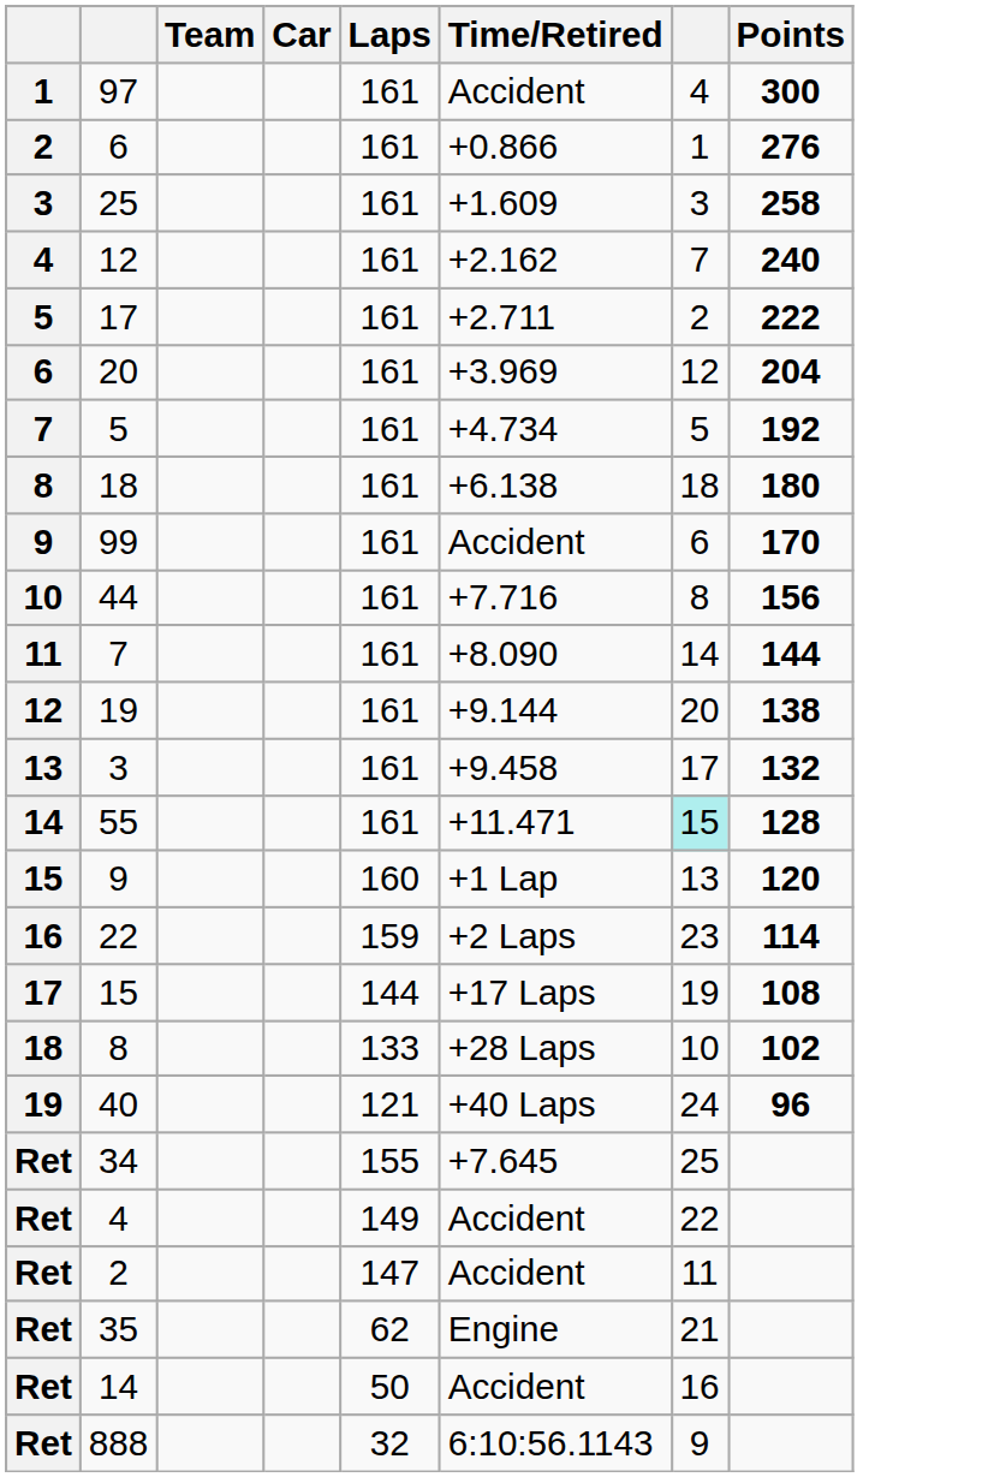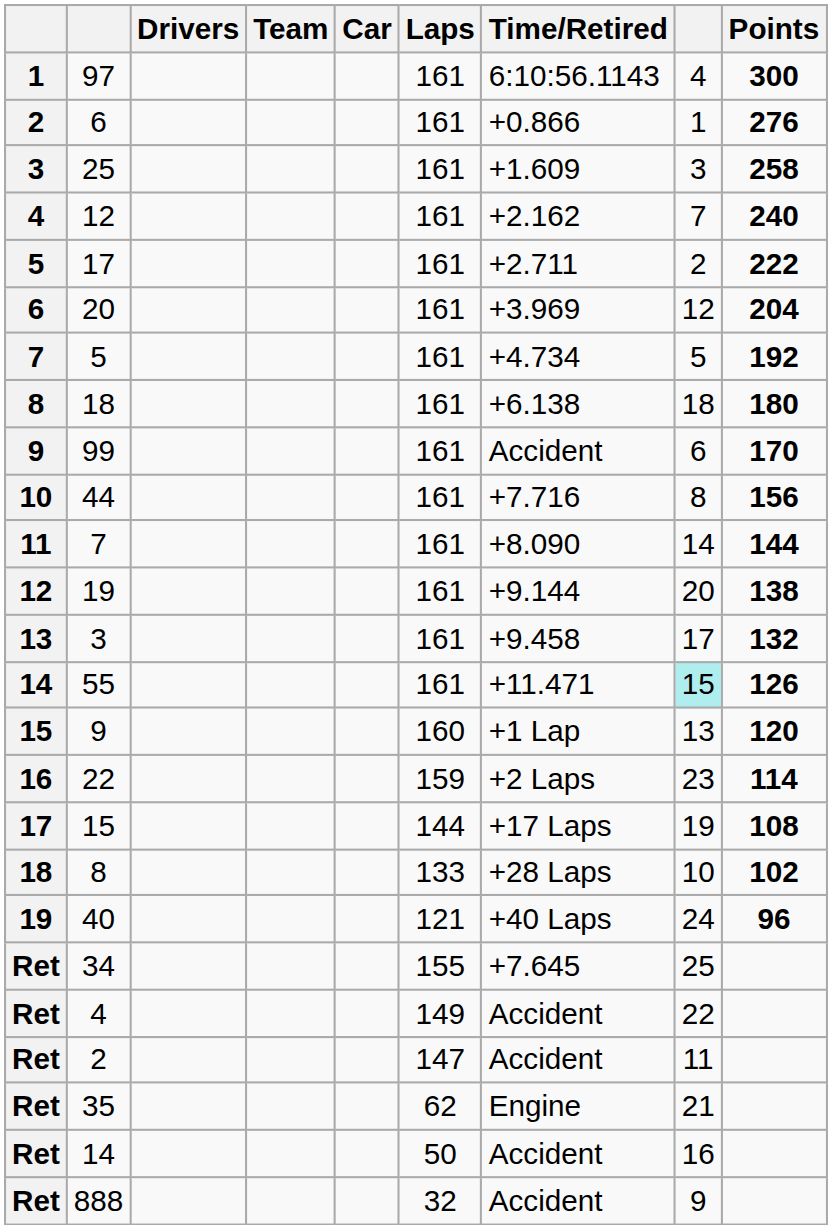+ column: Drivers
97 | Time/Retired: Accident -> 6:10:56.1143
55 | Points: 128 -> 126
888 | Time/Retired: 6:10:56.1143 -> Accident
